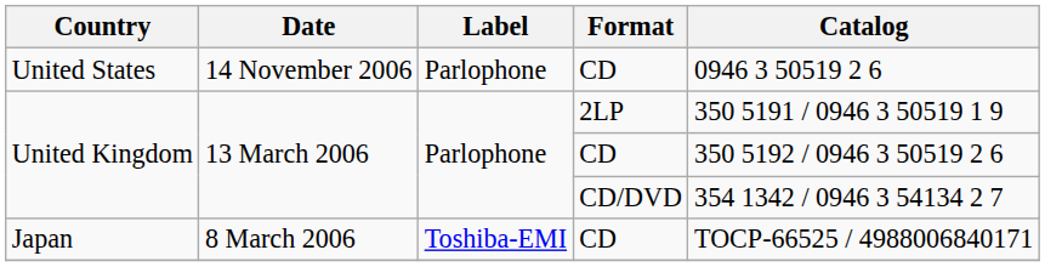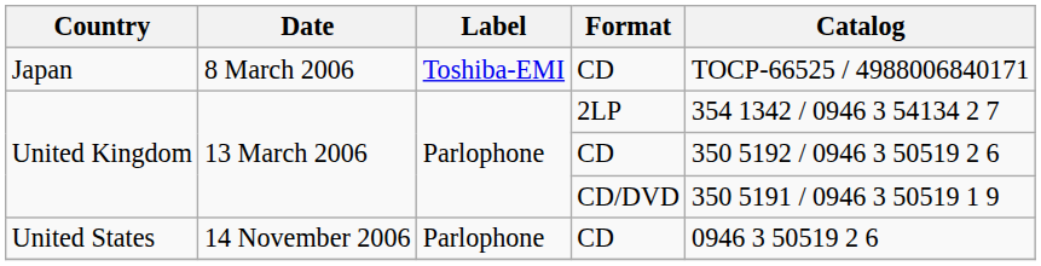rows swapped: Japan <-> United States
United Kingdom / 2LP | Catalog: 350 5191 / 0946 3 50519 1 9 -> 354 1342 / 0946 3 54134 2 7
United Kingdom / CD/DVD | Catalog: 354 1342 / 0946 3 54134 2 7 -> 350 5191 / 0946 3 50519 1 9
